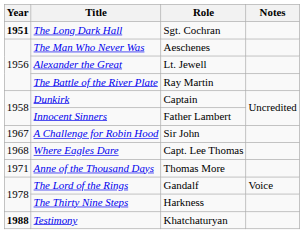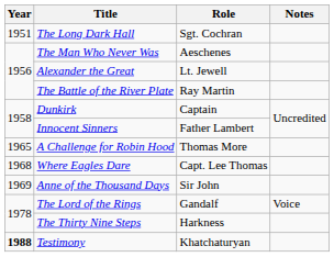The Long Dark Hall | Year: bold -> normal
A Challenge for Robin Hood | Year: 1967 -> 1965
A Challenge for Robin Hood | Role: Sir John -> Thomas More
Anne of the Thousand Days | Year: 1971 -> 1969
Anne of the Thousand Days | Role: Thomas More -> Sir John
